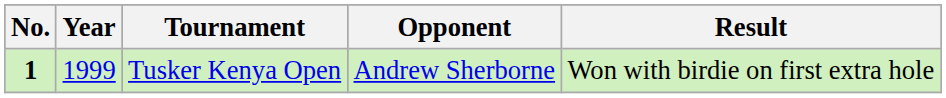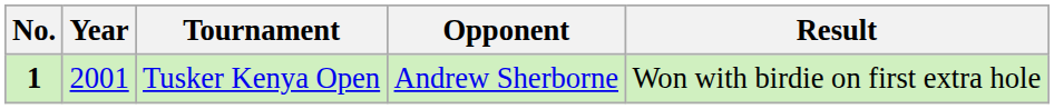Tusker Kenya Open | Year: 1999 -> 2001
